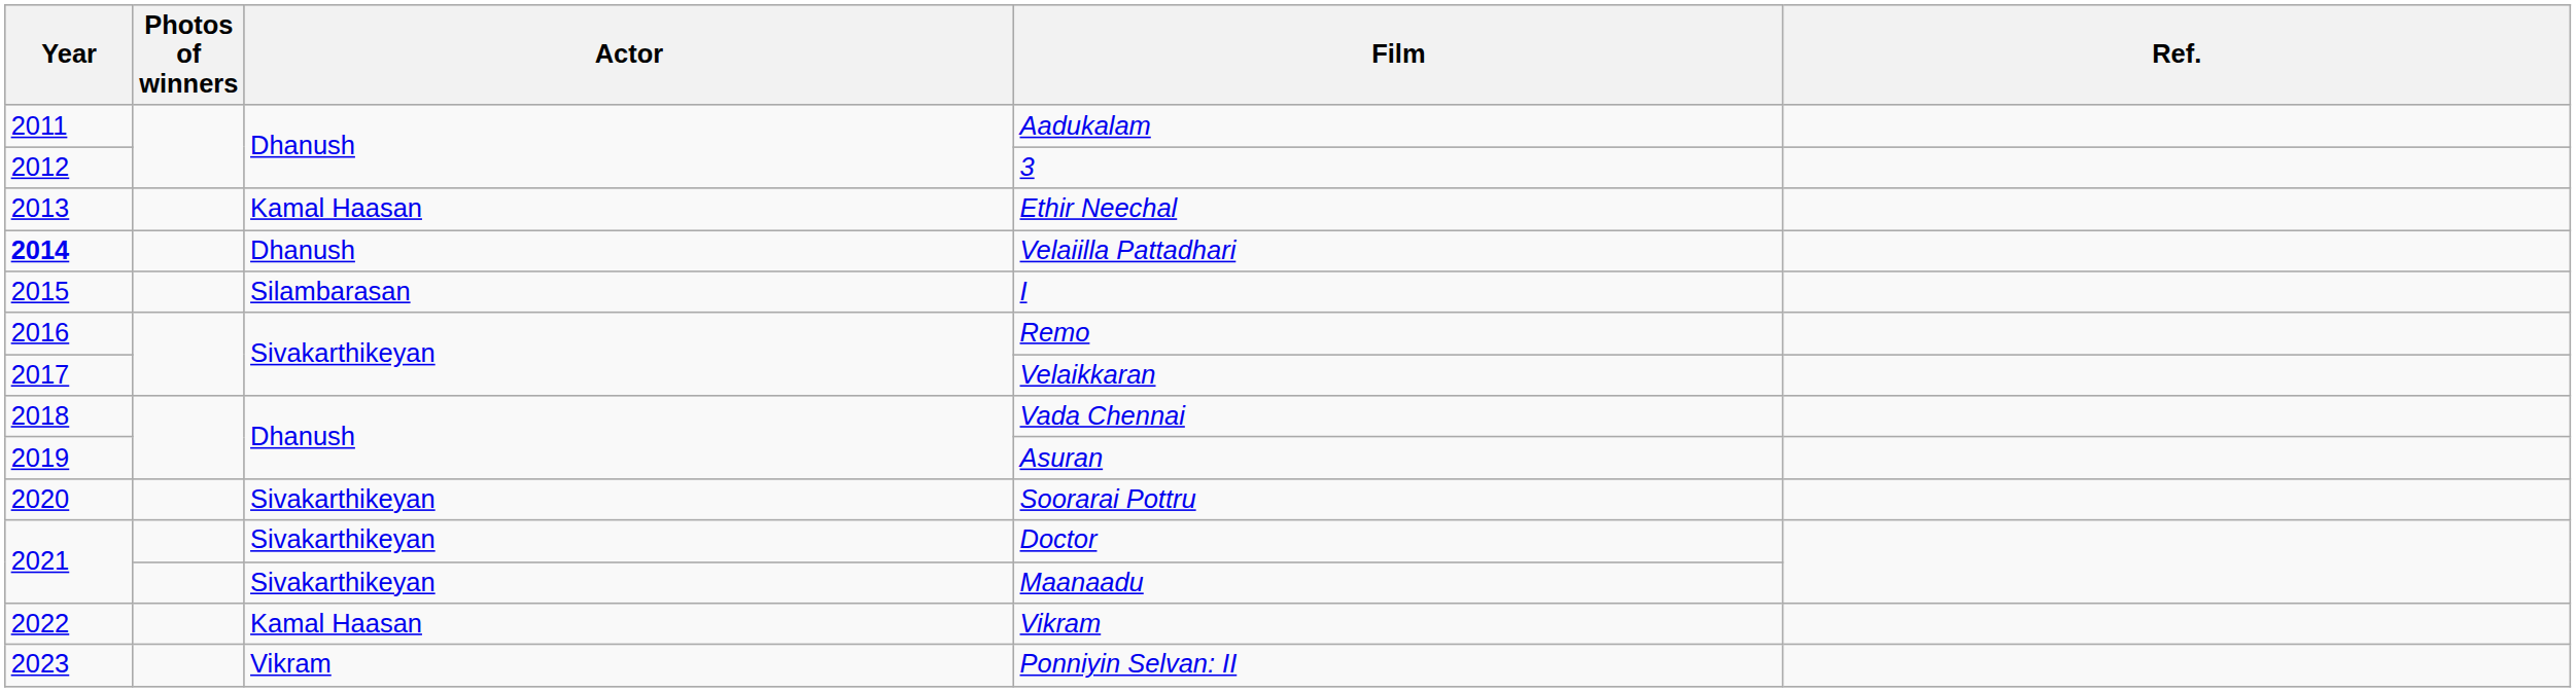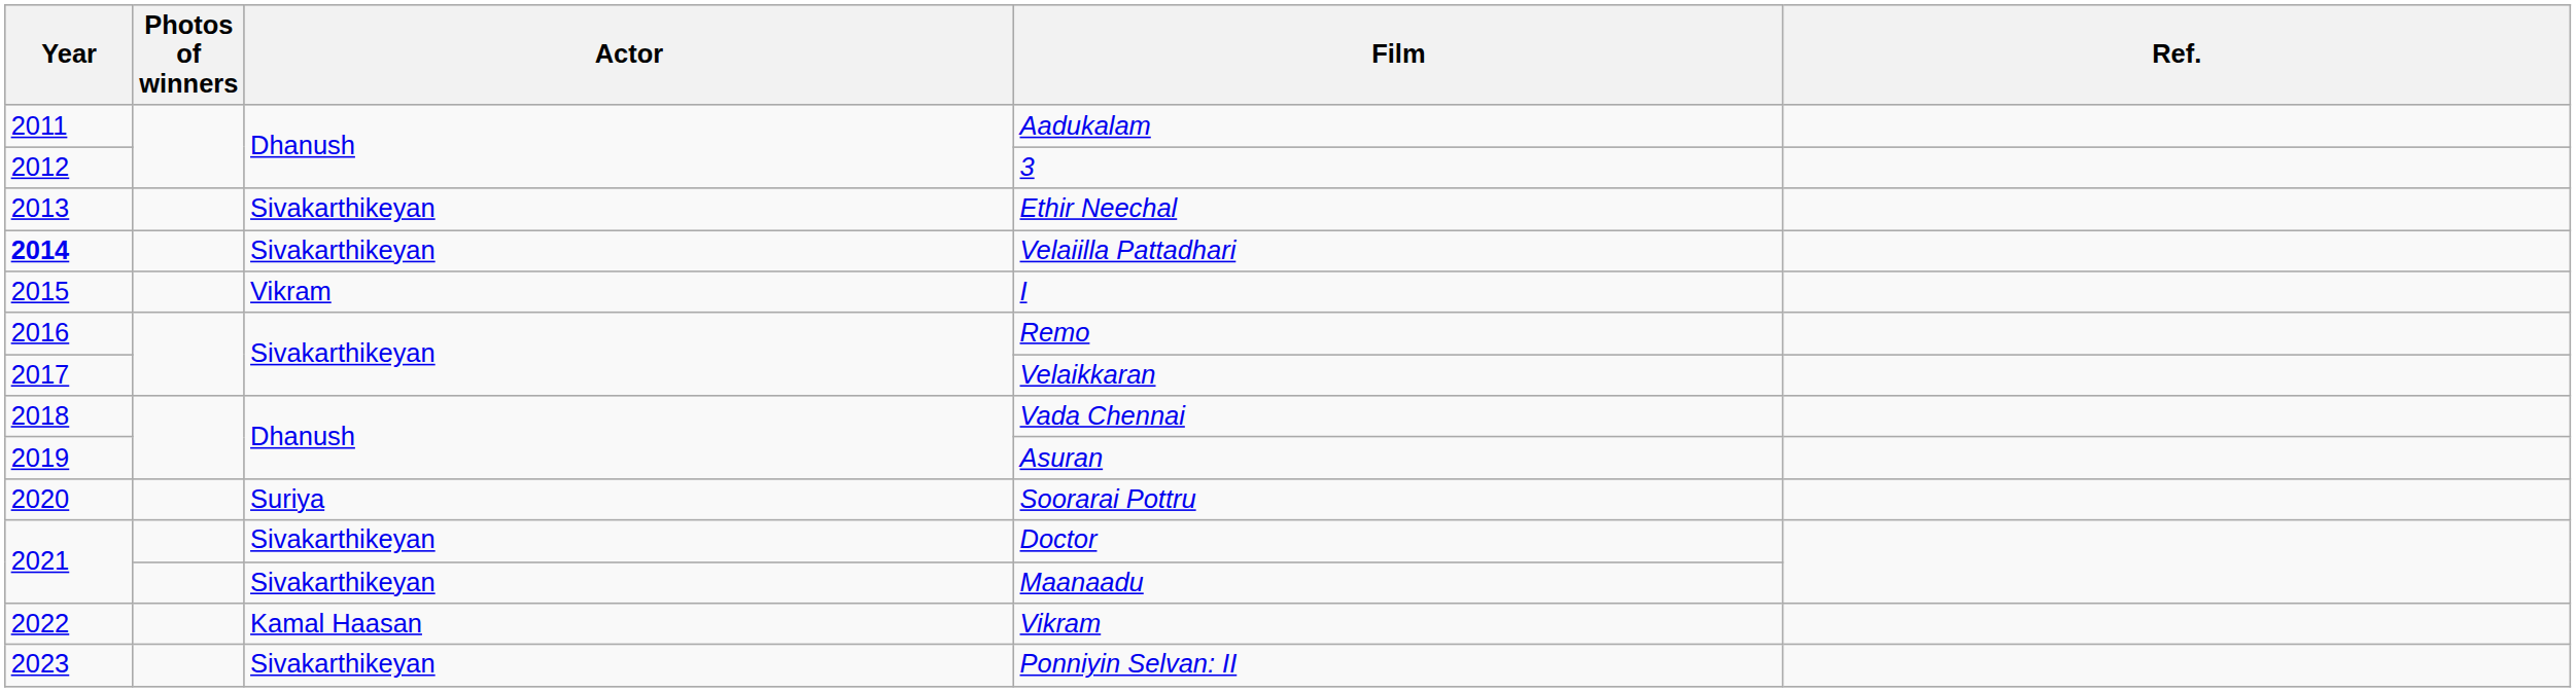Ethir Neechal | Actor: Kamal Haasan -> Sivakarthikeyan
Velaiilla Pattadhari | Actor: Dhanush -> Sivakarthikeyan
I | Actor: Silambarasan -> Vikram
Soorarai Pottru | Actor: Sivakarthikeyan -> Suriya
Ponniyin Selvan: II | Actor: Vikram -> Sivakarthikeyan
